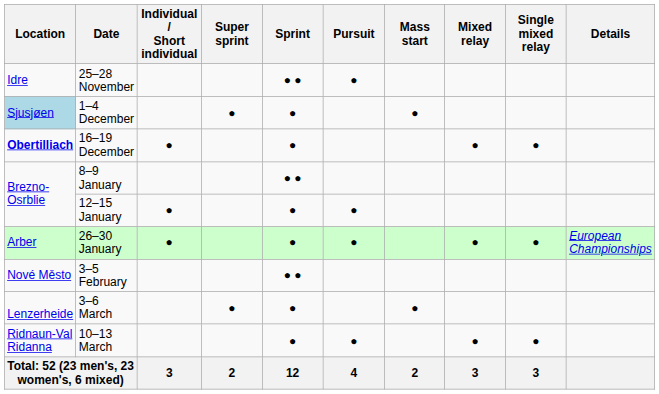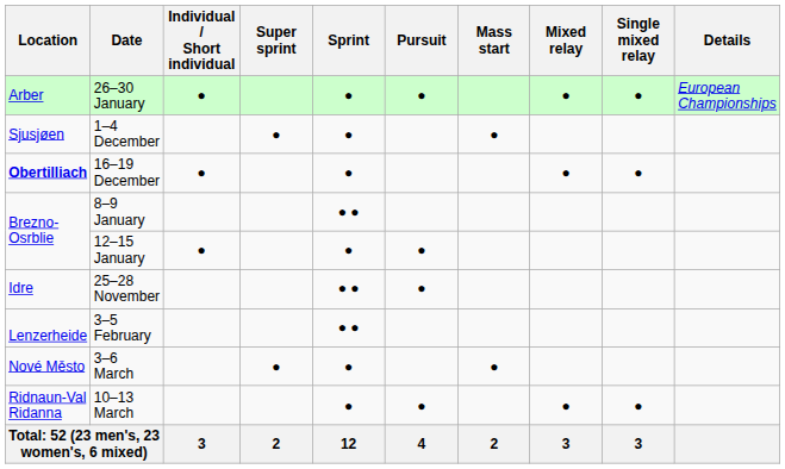rows swapped: 25–28 November <-> 26–30 January
1–4 December | Location: lightblue background -> no background
3–5 February | Location: Nové Město -> Lenzerheide
3–6 March | Location: Lenzerheide -> Nové Město
